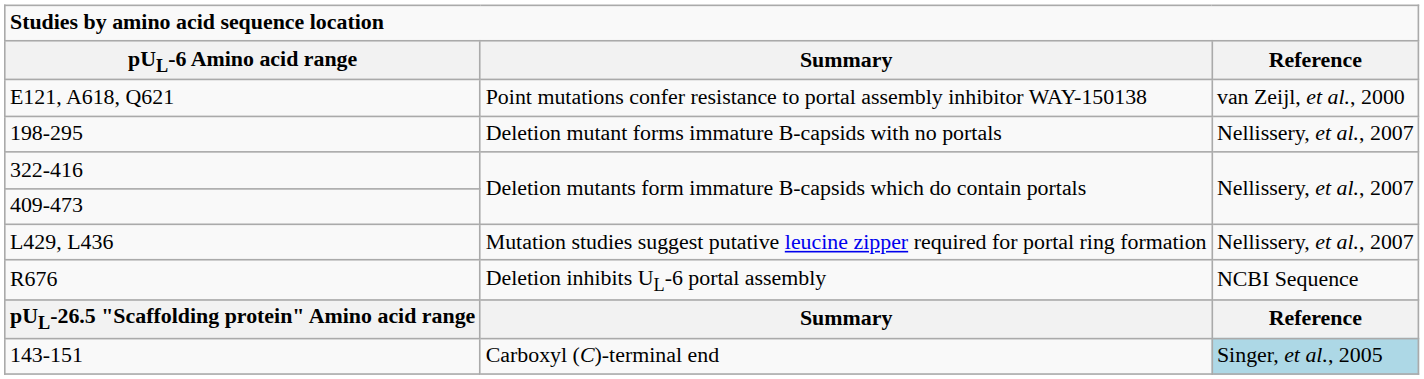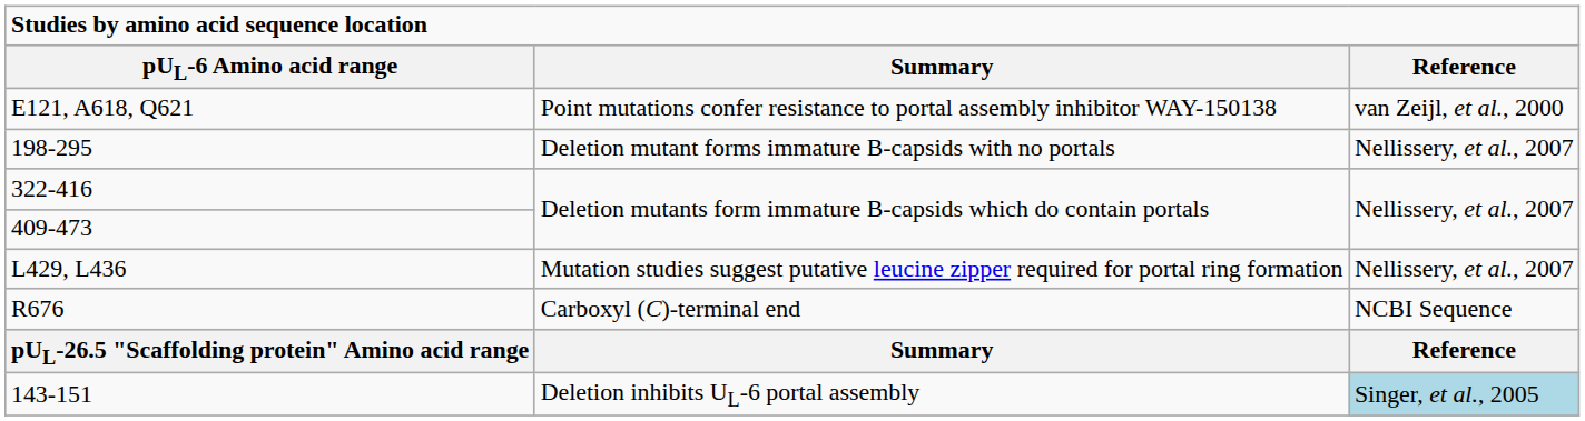R676 | Summary: Deletion inhibits UL-6 portal assembly -> Carboxyl (C)-terminal end
143-151 | Summary: Carboxyl (C)-terminal end -> Deletion inhibits UL-6 portal assembly
